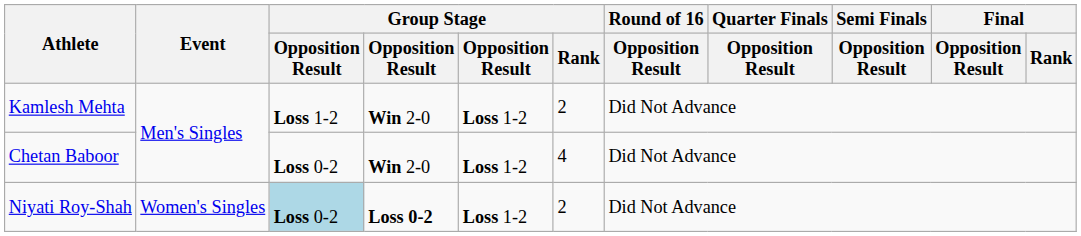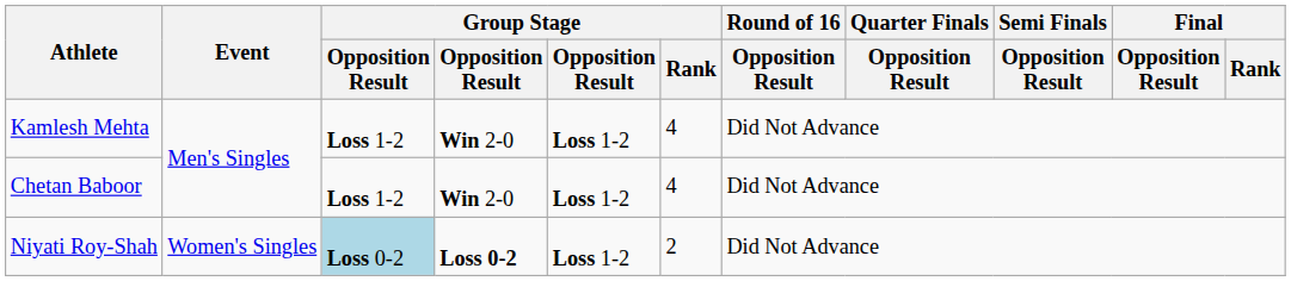Kamlesh Mehta | Group Stage / Rank: 2 -> 4
Chetan Baboor | column 3: Loss 0-2 -> Loss 1-2
